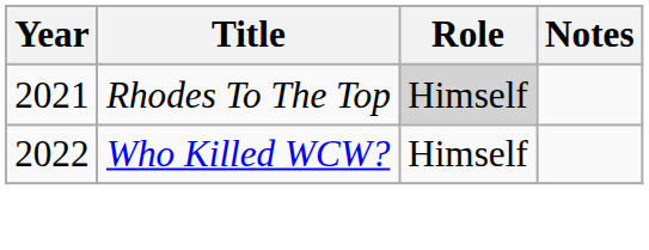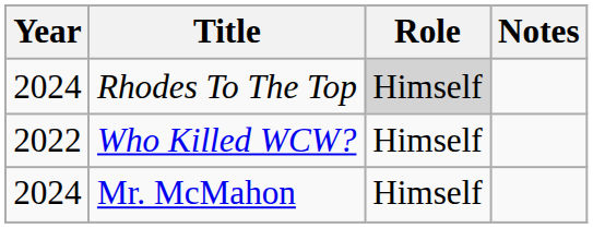Rhodes To The Top | Year: 2021 -> 2024
+ row: 2024 | Mr. McMahon | Himself
